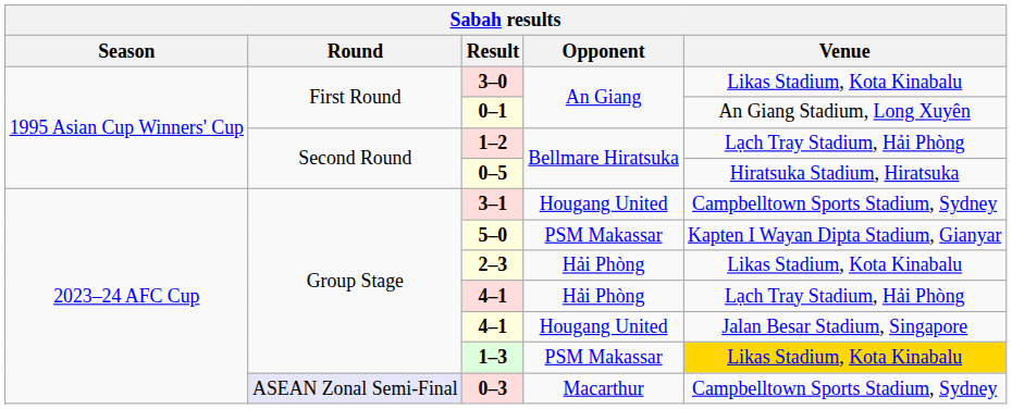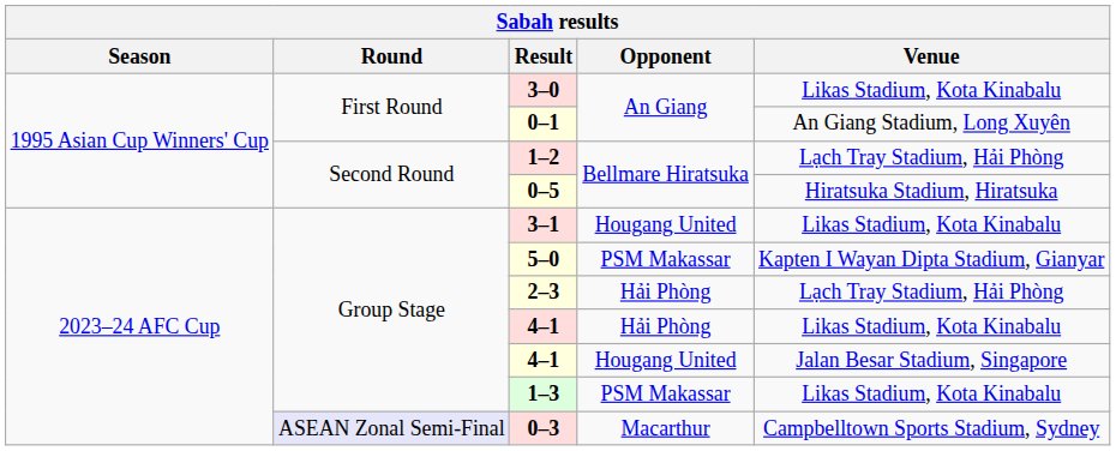3–1 | Venue: Campbelltown Sports Stadium, Sydney -> Likas Stadium, Kota Kinabalu
2–3 | Venue: Likas Stadium, Kota Kinabalu -> Lạch Tray Stadium, Hải Phòng
4–1 / Hải Phòng | Venue: Lạch Tray Stadium, Hải Phòng -> Likas Stadium, Kota Kinabalu
1–3 | Venue: gold background -> no background
